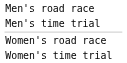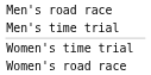rows swapped: Women's road race <-> Women's time trial
